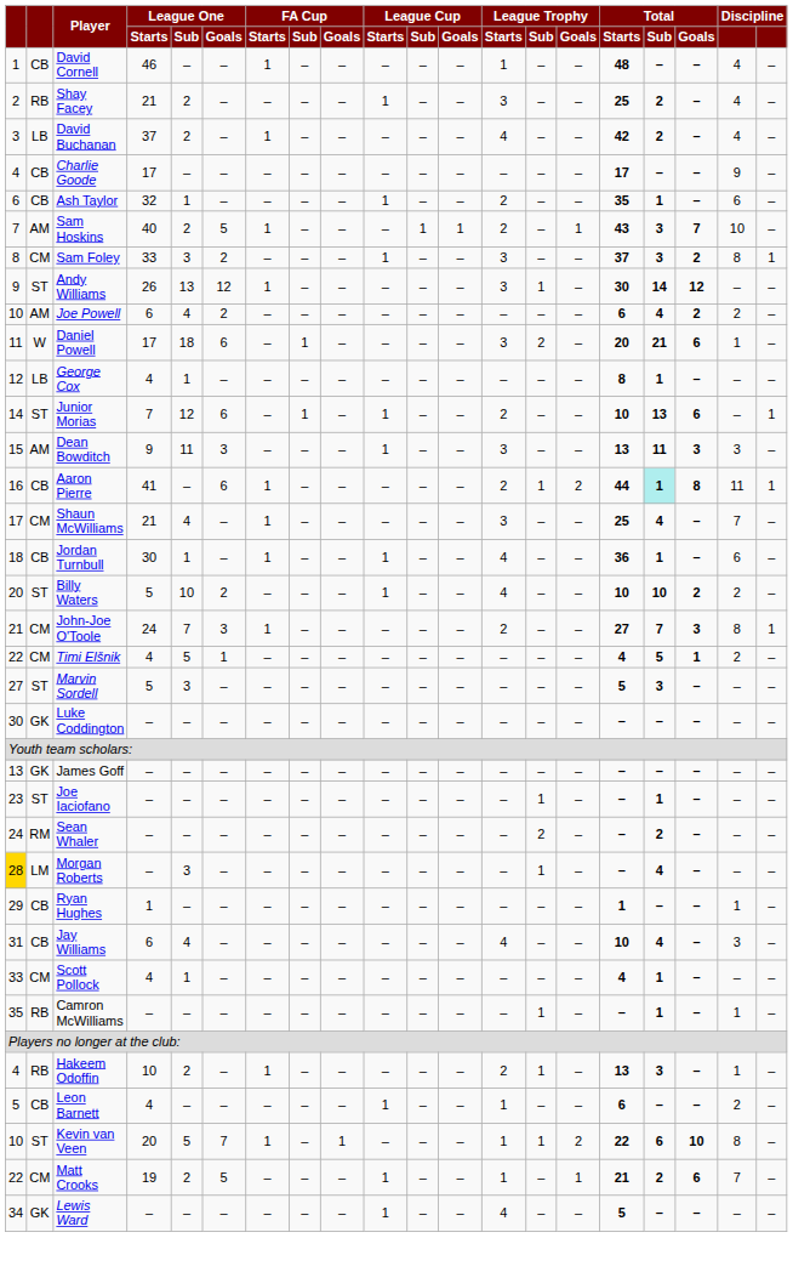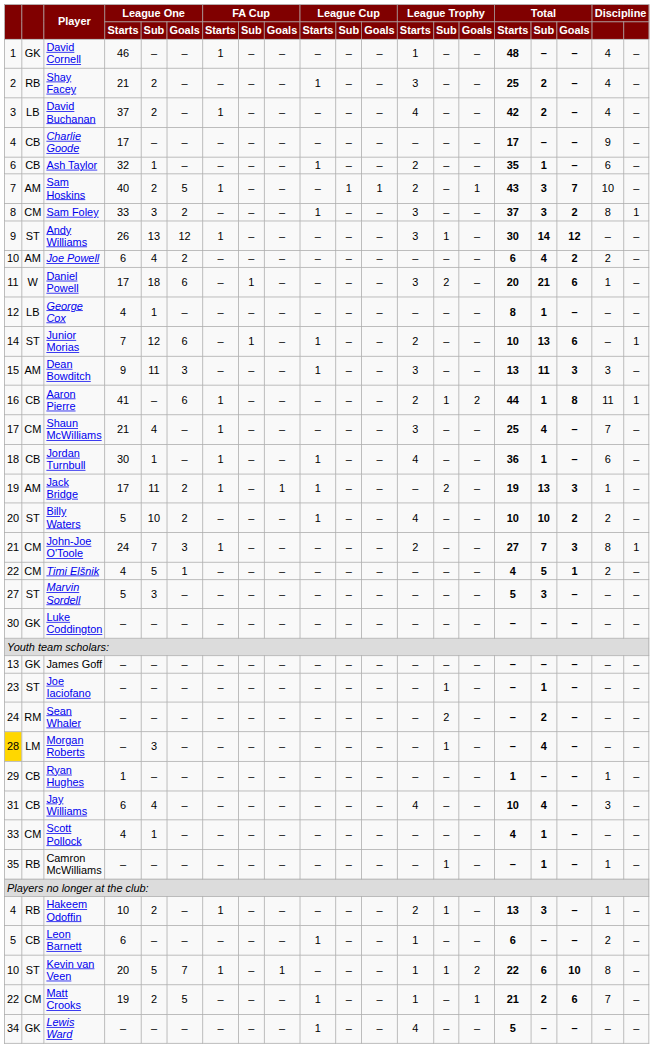David Cornell | column 2: CB -> GK
Aaron Pierre | Total / Sub: paleturquoise background -> no background
+ row: 19 | AM | Jack Bridge | 17 | 11 | 2 | 1 | – | 1 | 1 | – | – | – | 2 | – | 19 | 13 | 3 | 1 | –
Leon Barnett | League One / Starts: 4 -> 6
